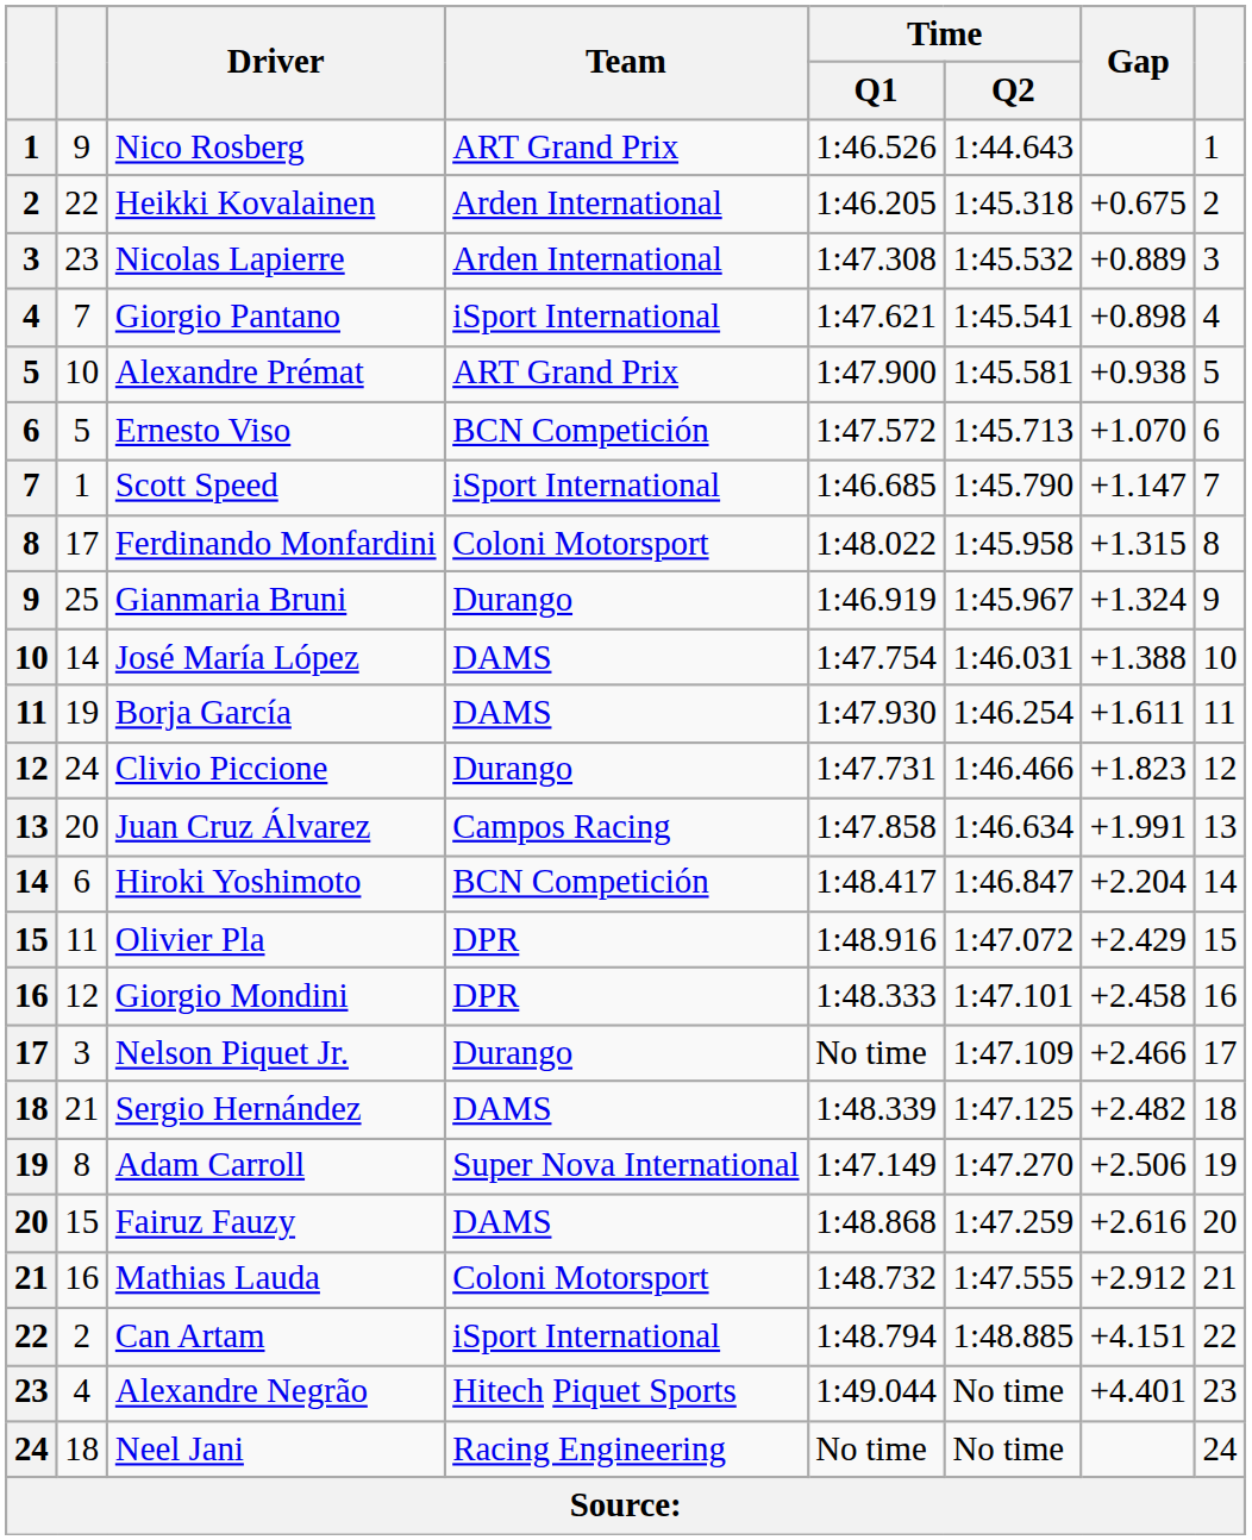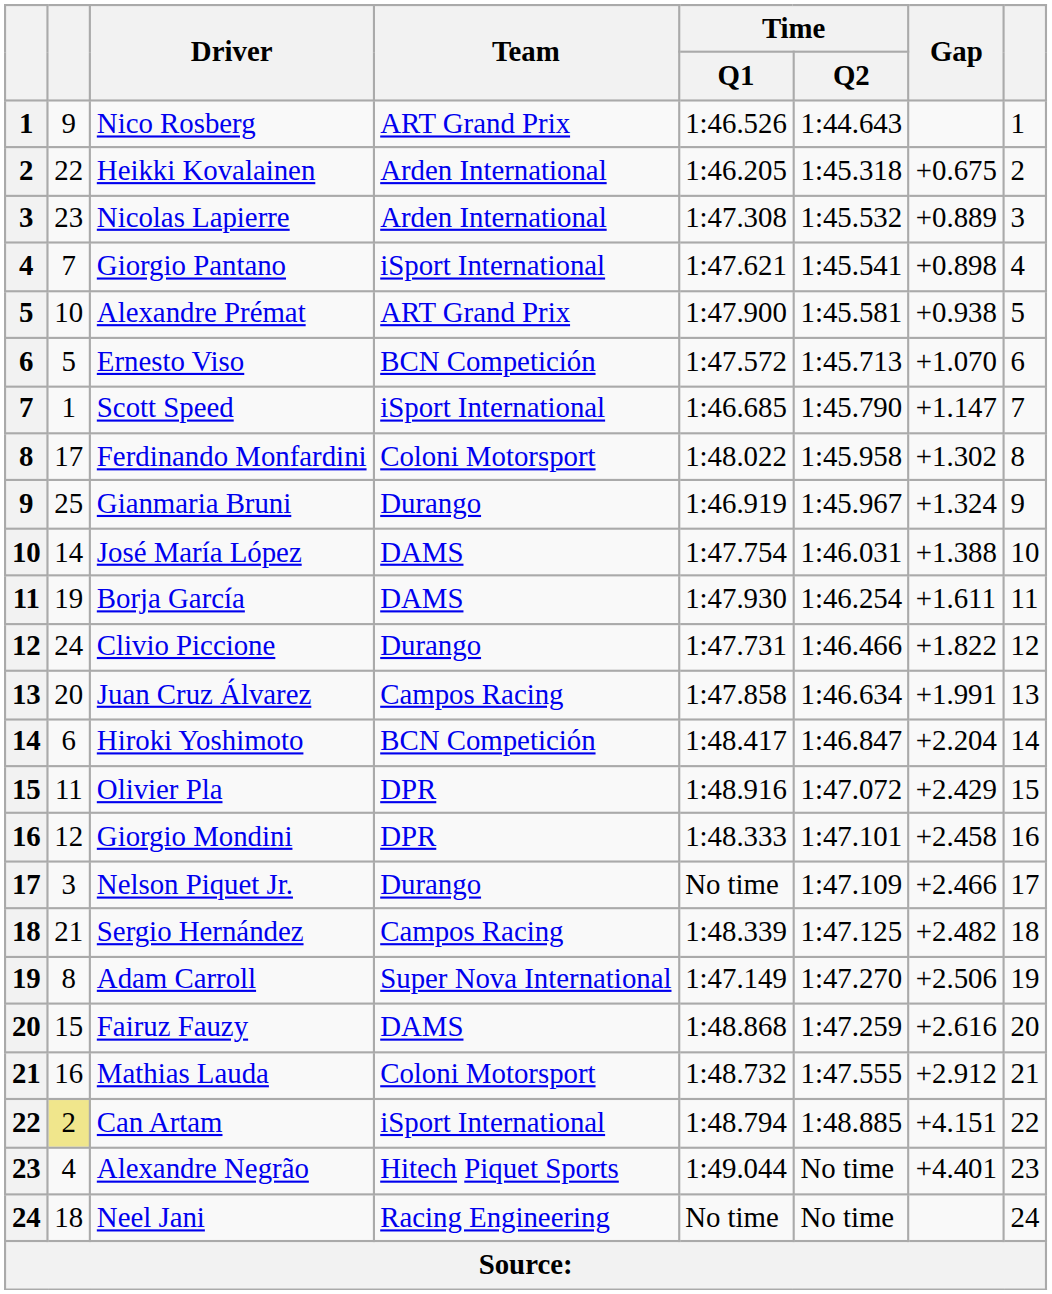Ferdinando Monfardini | Gap: +1.315 -> +1.302
Clivio Piccione | Gap: +1.823 -> +1.822
Sergio Hernández | Team: DAMS -> Campos Racing
Can Artam | column 2: no background -> khaki background
